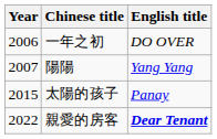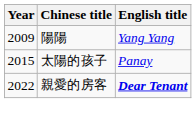- row: 2006 | 一年之初 | DO OVER
陽陽 | Year: 2007 -> 2009
